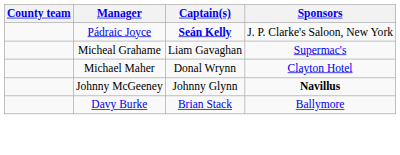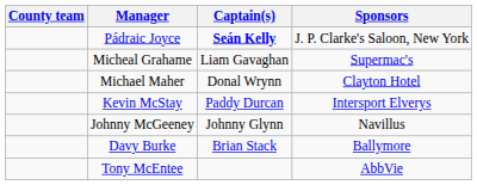+ row: Kevin McStay | Paddy Durcan | Intersport Elverys
Johnny McGeeney | Sponsors: bold -> normal
+ row: Tony McEntee | AbbVie
